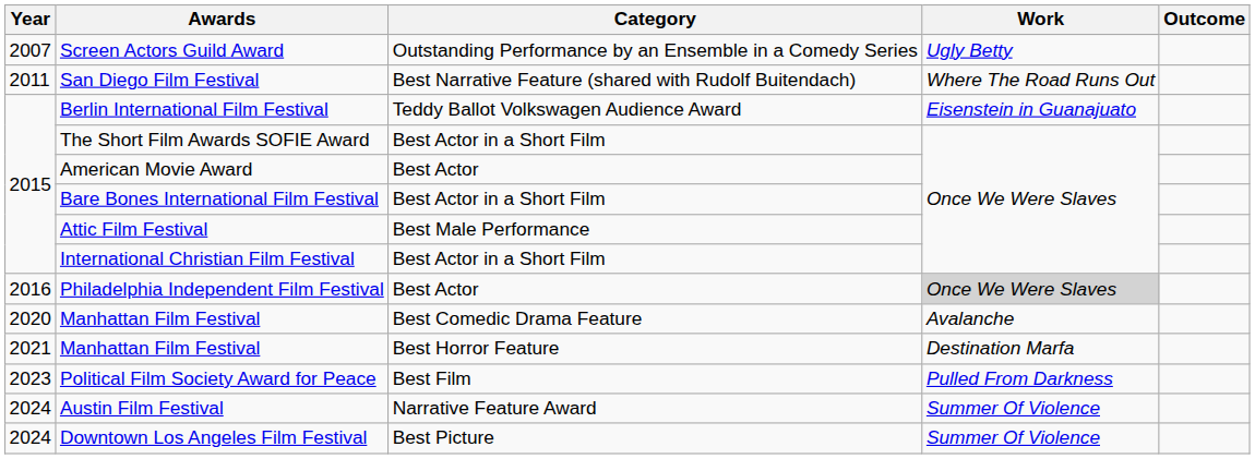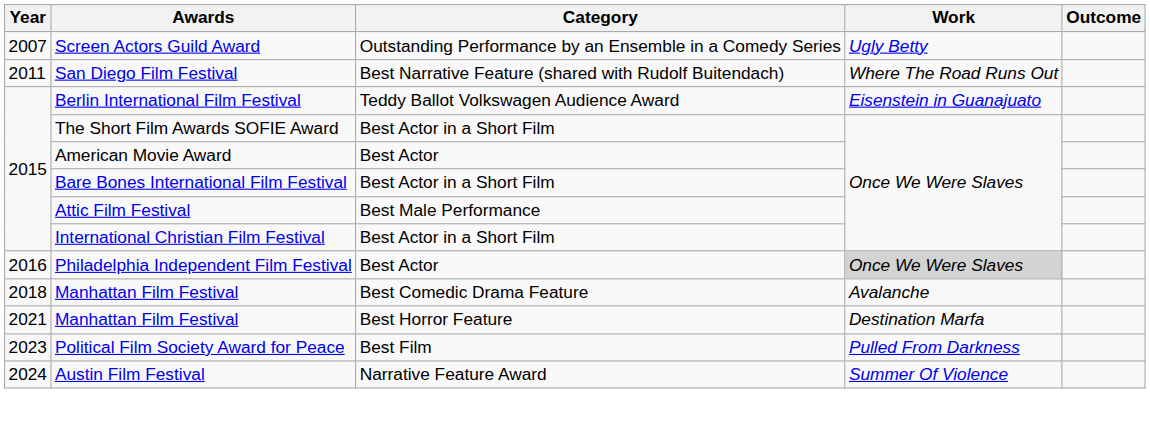Manhattan Film Festival / Best Comedic Drama Feature | Year: 2020 -> 2018
- row: 2024 | Downtown Los Angeles Film Festival | Best Picture | Summer Of Violence
